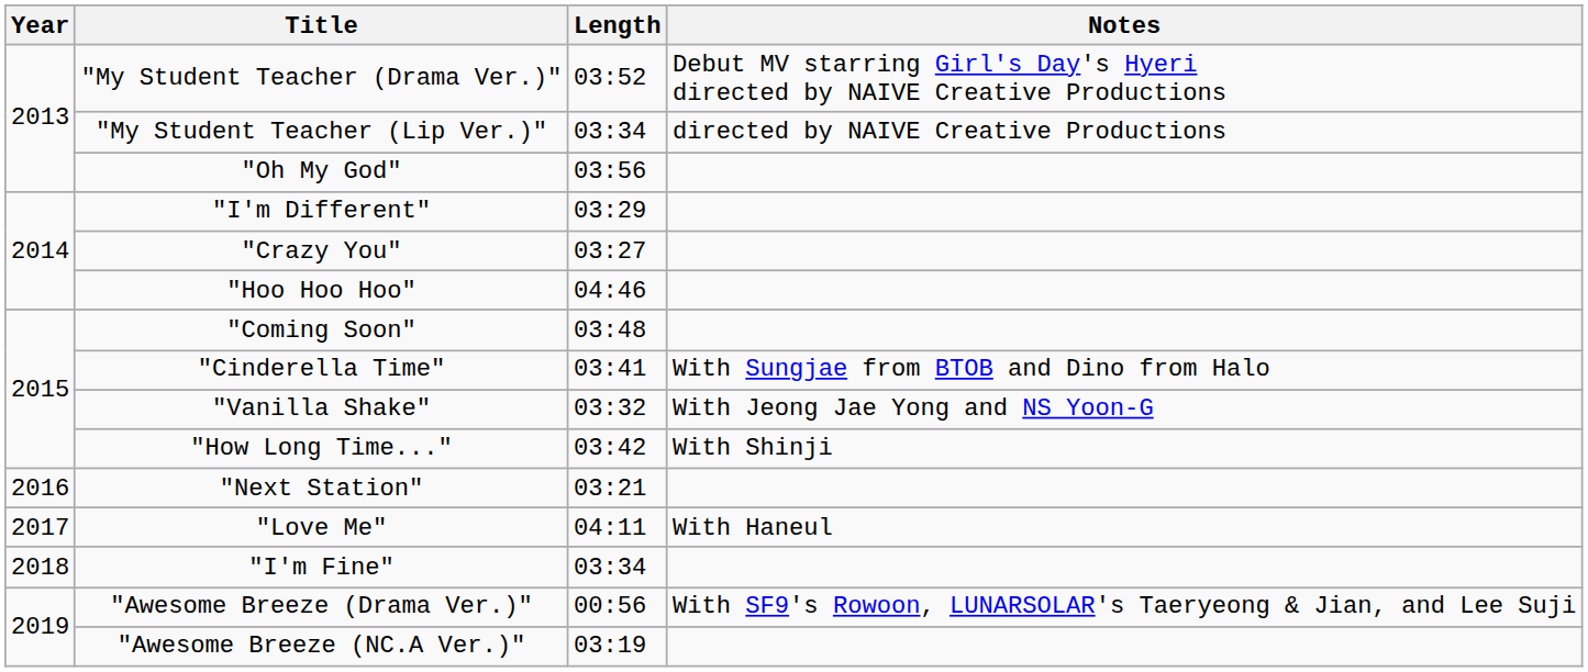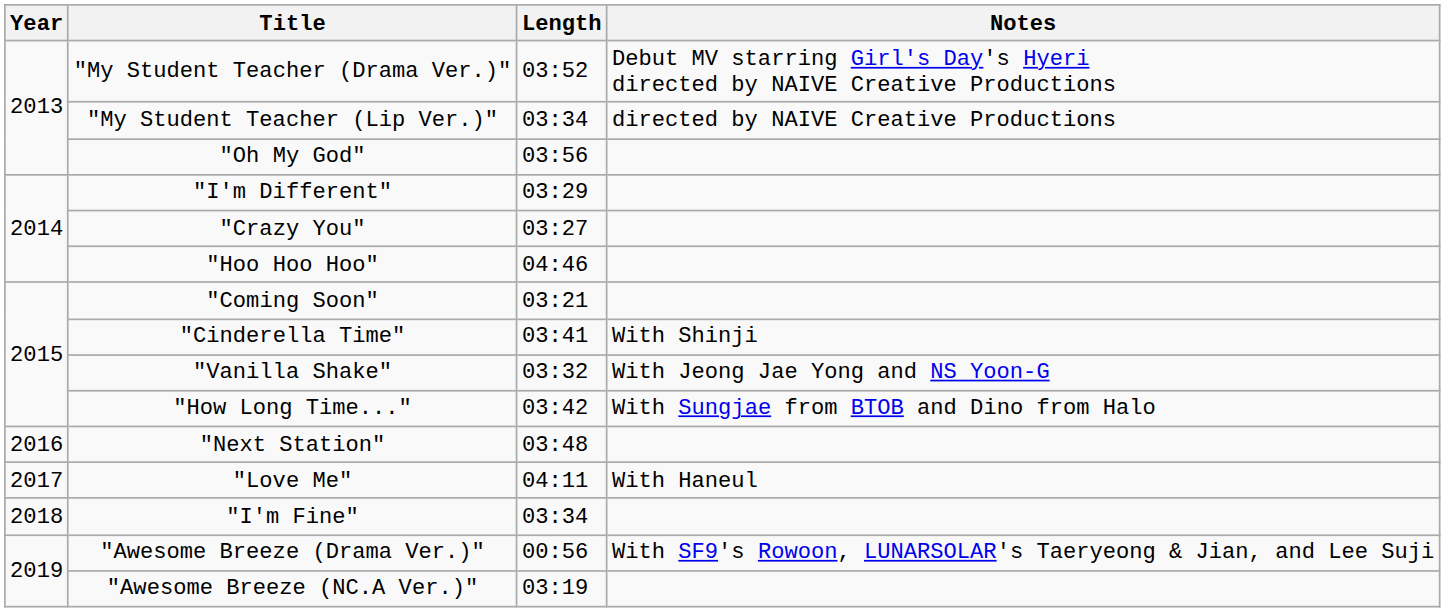"Coming Soon" | Length: 03:48 -> 03:21
"Cinderella Time" | Notes: With Sungjae from BTOB and Dino from Halo -> With Shinji
"How Long Time..." | Notes: With Shinji -> With Sungjae from BTOB and Dino from Halo
"Next Station" | Length: 03:21 -> 03:48
